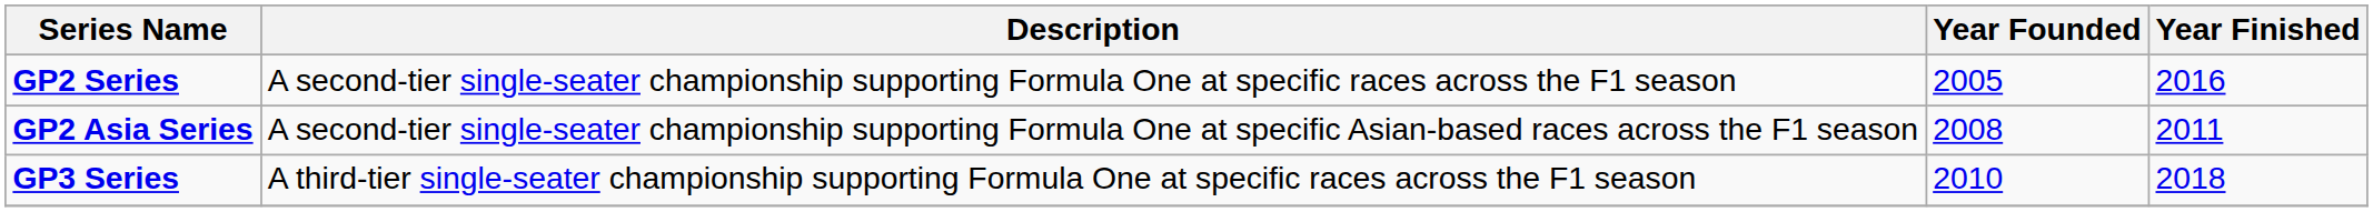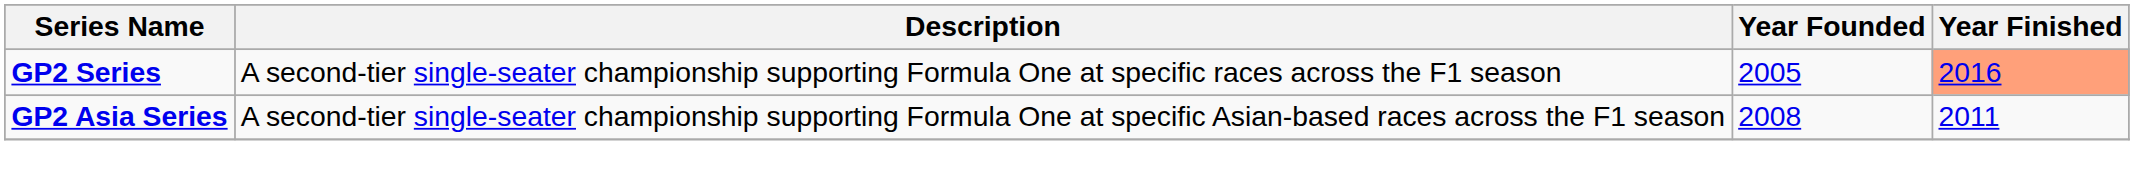GP2 Series | Year Finished: no background -> lightsalmon background
- row: GP3 Series | A third-tier single-seater championship supporting Formula One at specific races across the F1 season | 2010 | 2018
